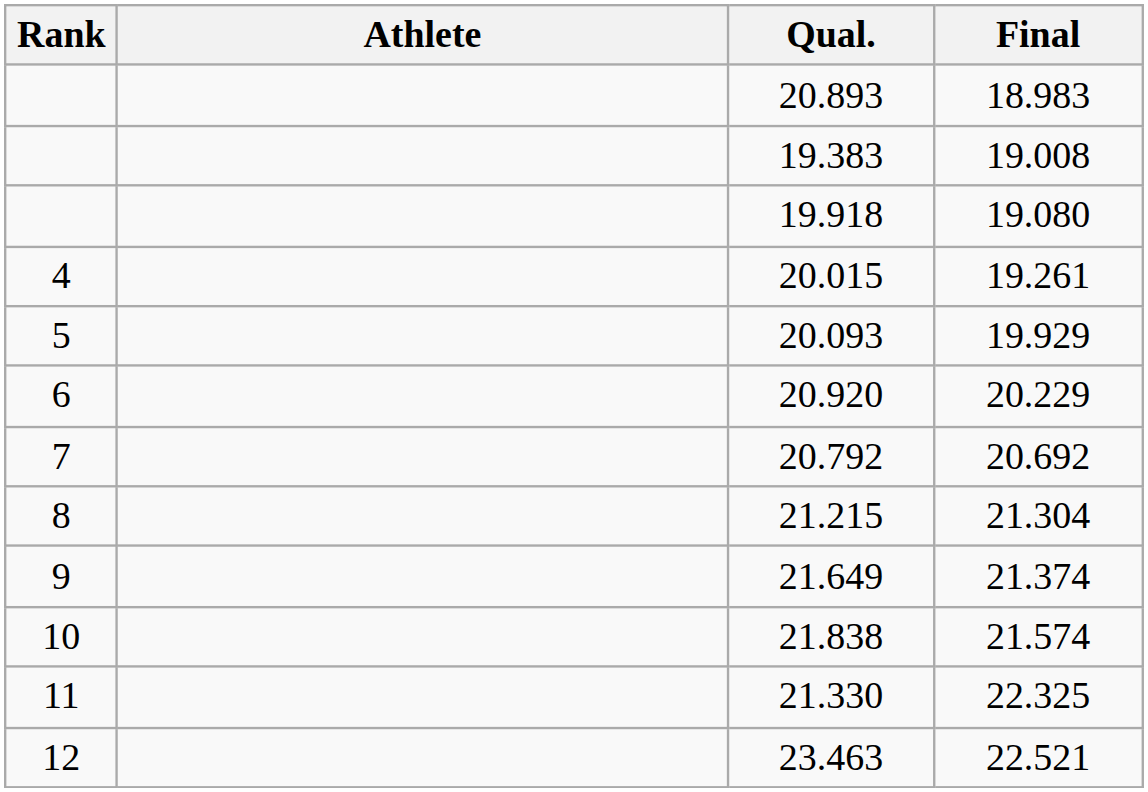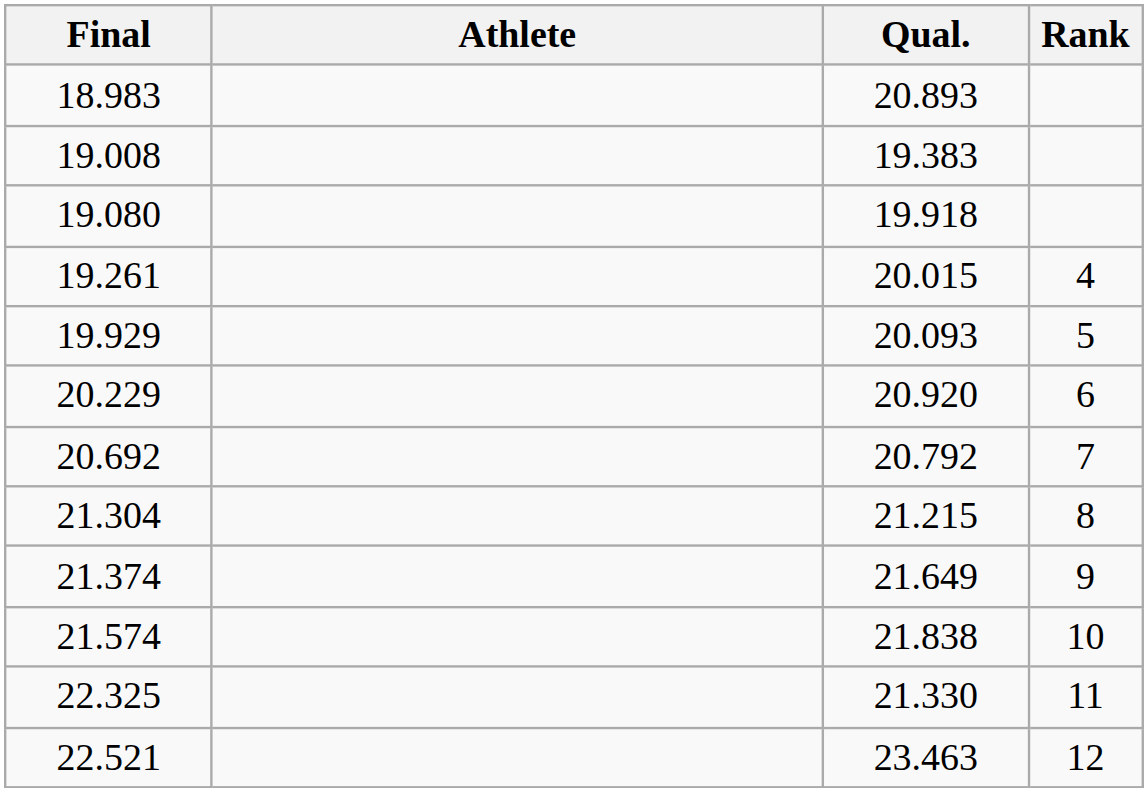columns swapped: Rank <-> Final
